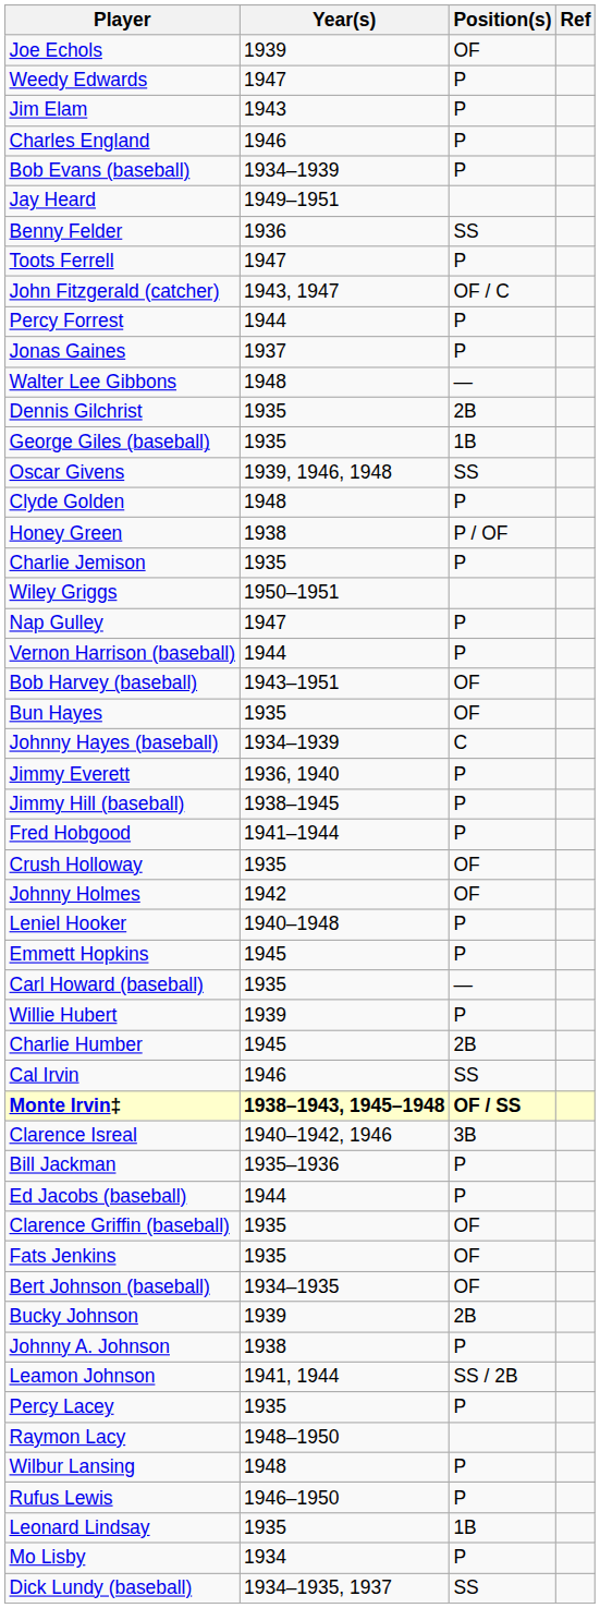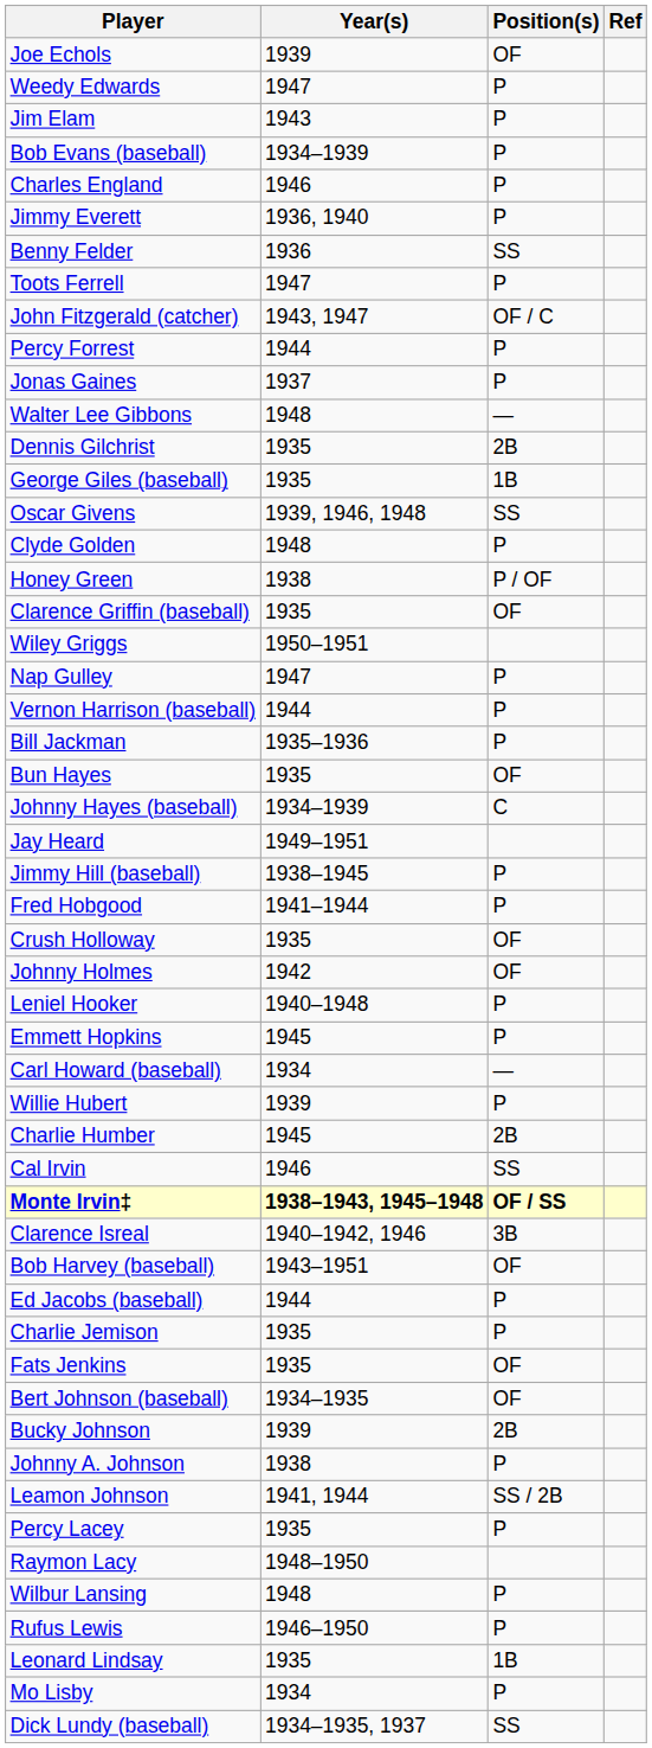rows swapped: Charles England <-> Bob Evans (baseball)
rows swapped: Jimmy Everett <-> Jay Heard
rows swapped: Clarence Griffin (baseball) <-> Charlie Jemison
rows swapped: Bob Harvey (baseball) <-> Bill Jackman
Carl Howard (baseball) | Year(s): 1935 -> 1934
